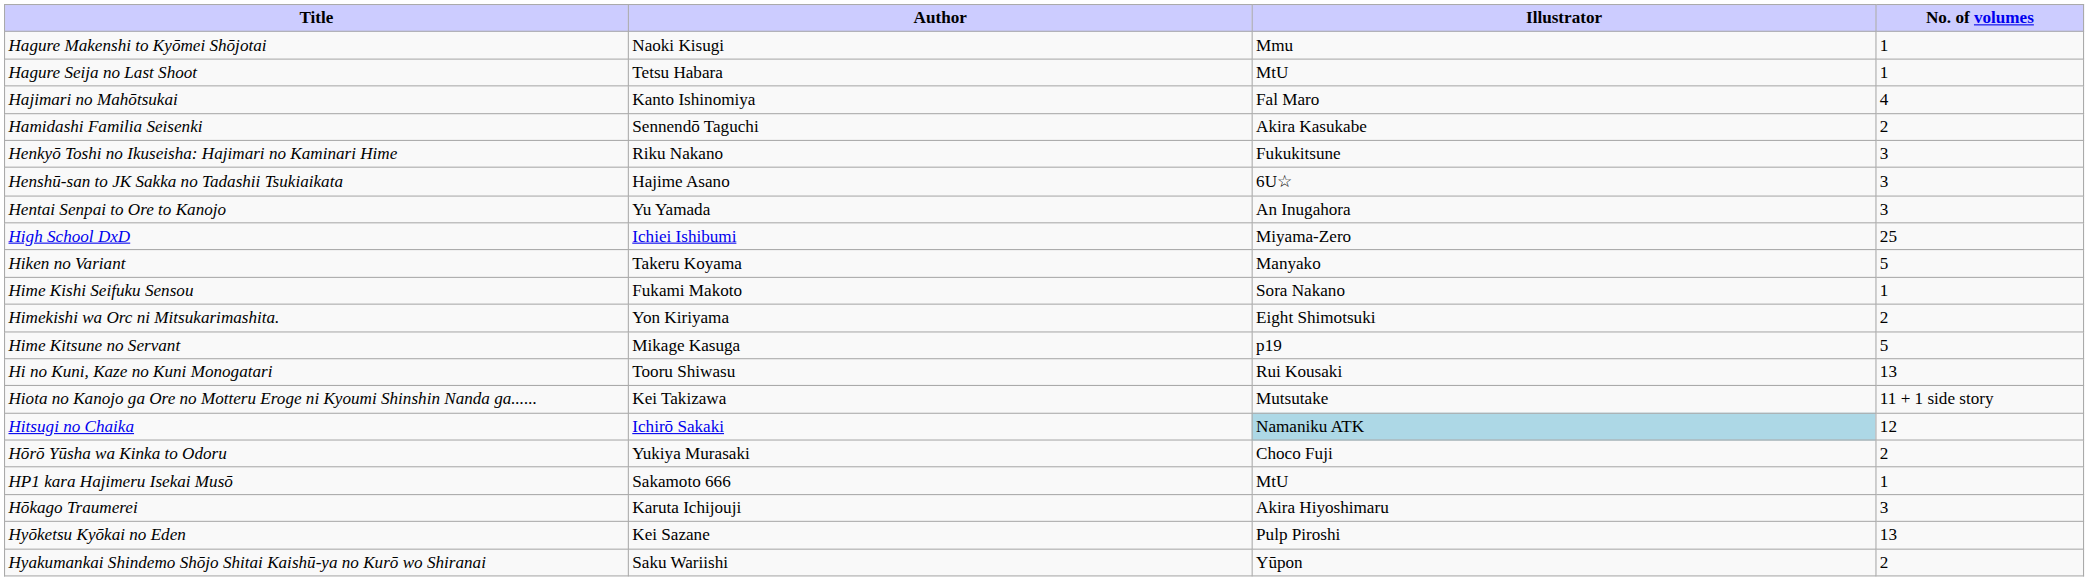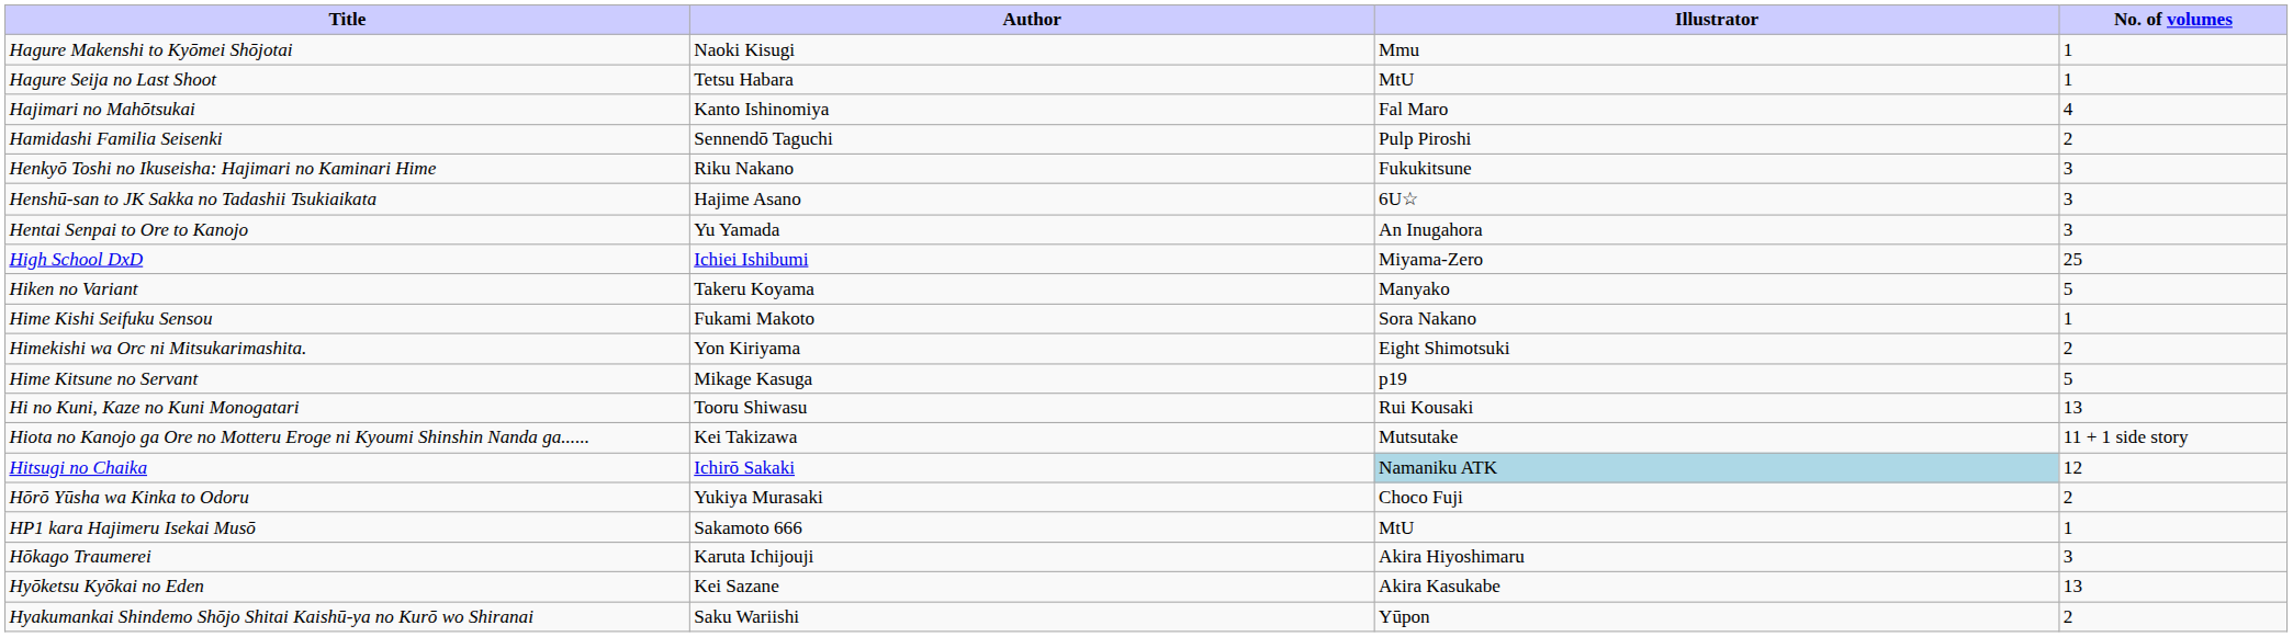Hamidashi Familia Seisenki | Illustrator: Akira Kasukabe -> Pulp Piroshi
Hyōketsu Kyōkai no Eden | Illustrator: Pulp Piroshi -> Akira Kasukabe
